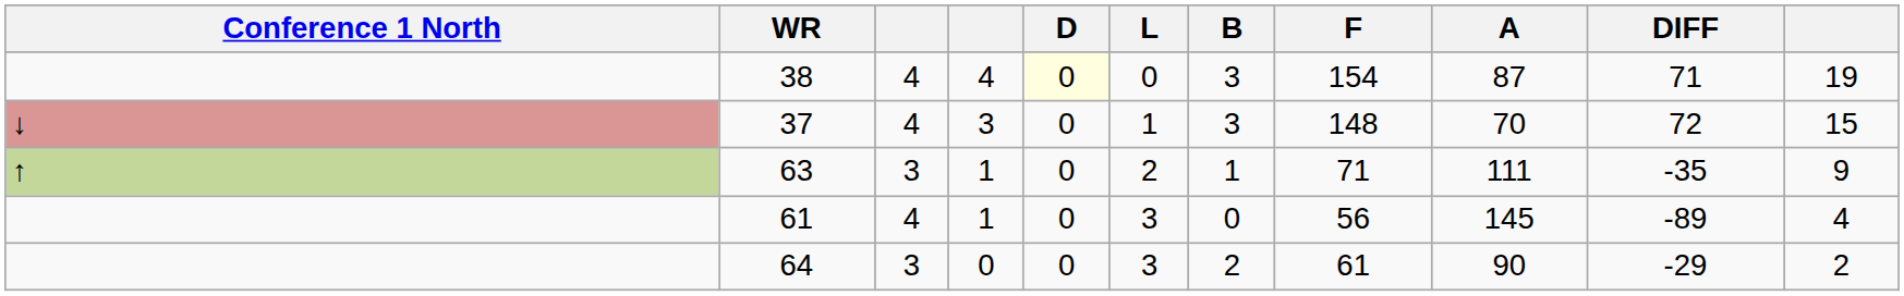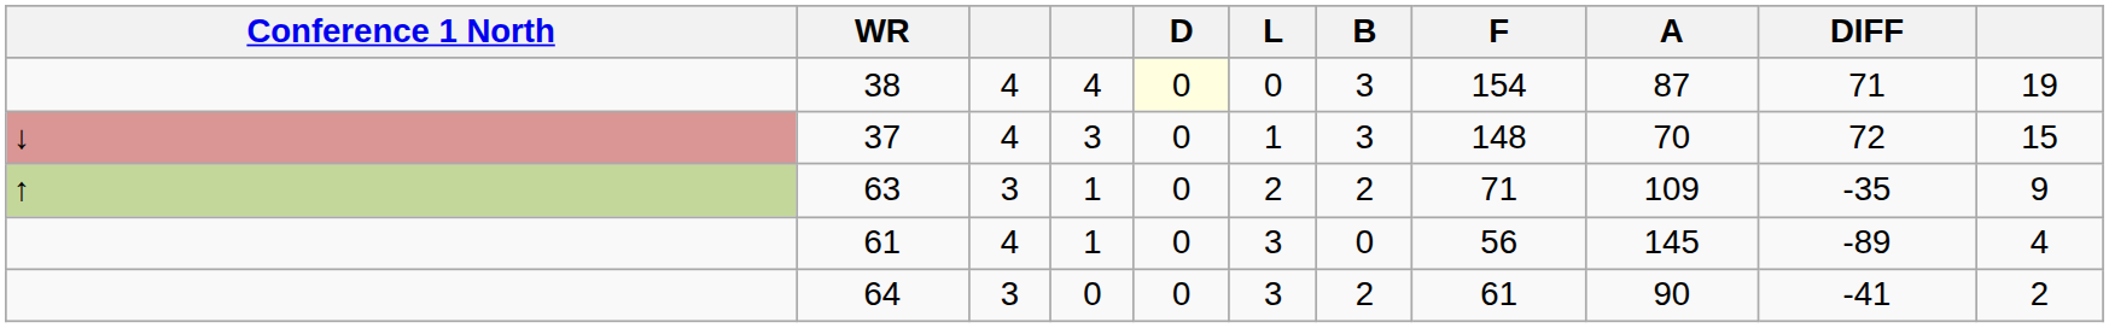63 | B: 1 -> 2
63 | A: 111 -> 109
64 | DIFF: -29 -> -41
